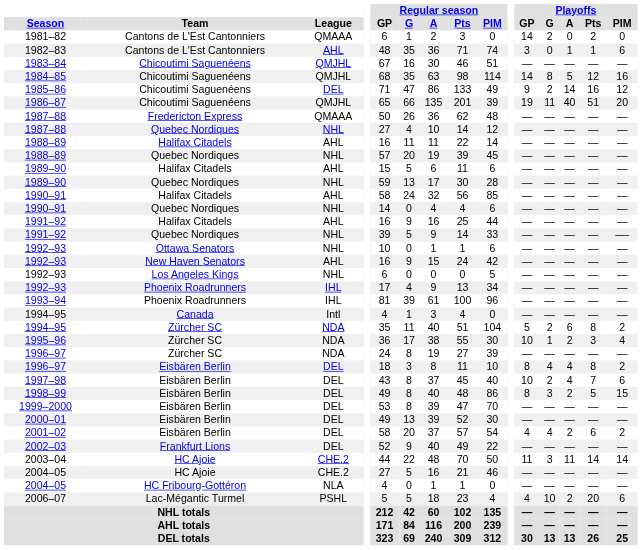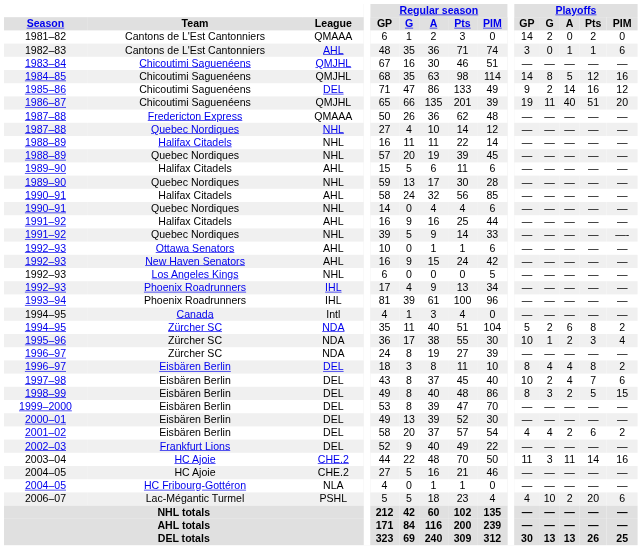1988–89 / Halifax Citadels | League: AHL -> NHL
1992–93 / Ottawa Senators | League: NHL -> AHL
2003–04 | Playoffs / PIM: 14 -> 16
